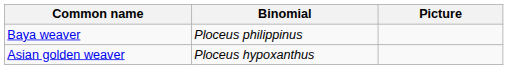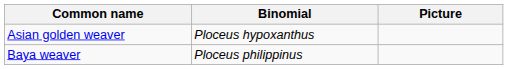rows swapped: Baya weaver <-> Asian golden weaver
